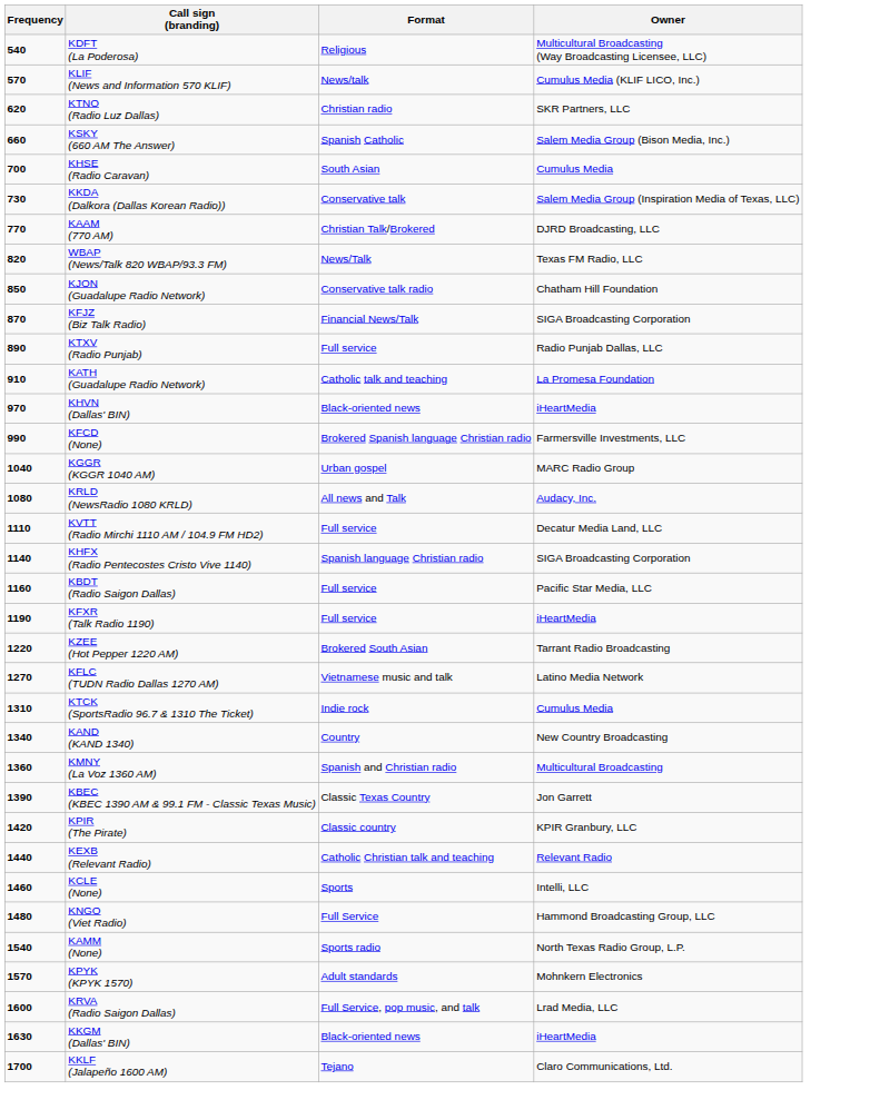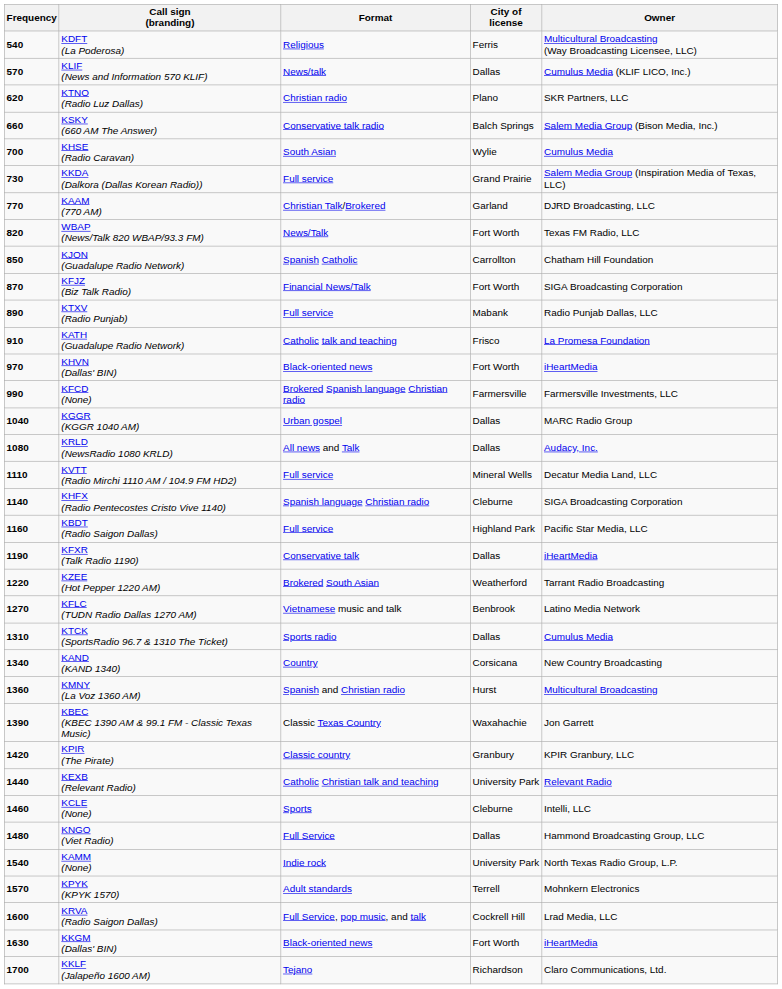+ column: City of license | Ferris | Dallas | Plano | Balch Springs | Wylie | Grand Prairie | Garland | Fort Worth | Carrollton | Fort Worth | Mabank | Frisco | Fort Worth | Farmersville | Dallas | Dallas | Mineral Wells | Cleburne | Highland Park | Dallas | Weatherford | Benbrook | Dallas | Corsicana | Hurst | Waxahachie | Granbury | University Park | Cleburne | Dallas | University Park | Terrell | Cockrell Hill | Fort Worth | Richardson
KSKY (660 AM The Answer) | Format: Spanish Catholic -> Conservative talk radio
KKDA (Dalkora (Dallas Korean Radio)) | Format: Conservative talk -> Full service
KJON (Guadalupe Radio Network) | Format: Conservative talk radio -> Spanish Catholic
KFXR (Talk Radio 1190) | Format: Full service -> Conservative talk
KTCK (SportsRadio 96.7 & 1310 The Ticket) | Format: Indie rock -> Sports radio
KAMM (None) | Format: Sports radio -> Indie rock
